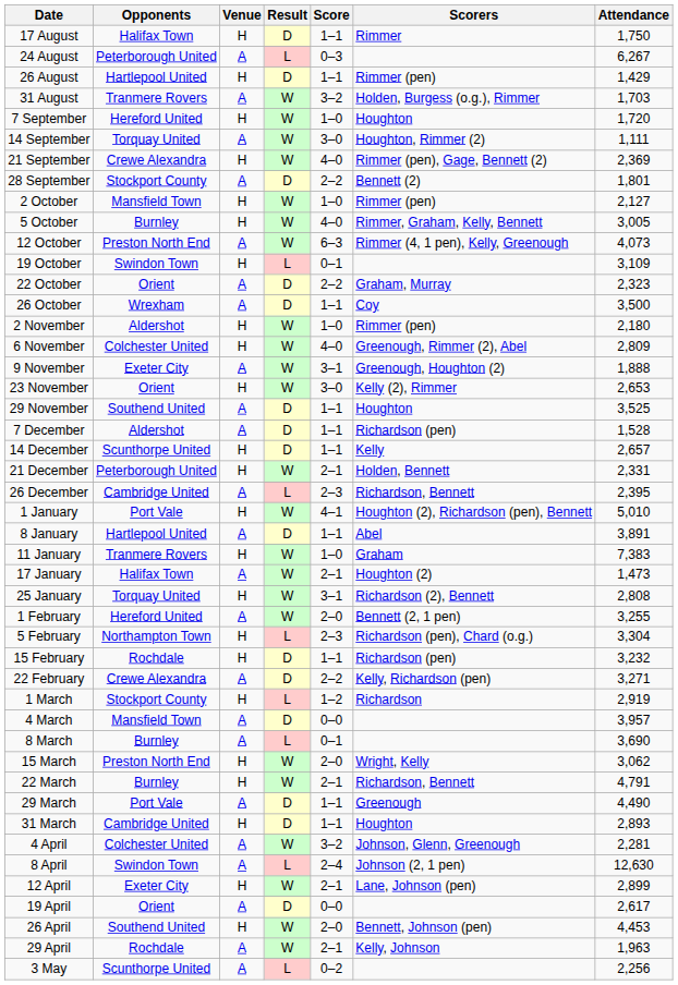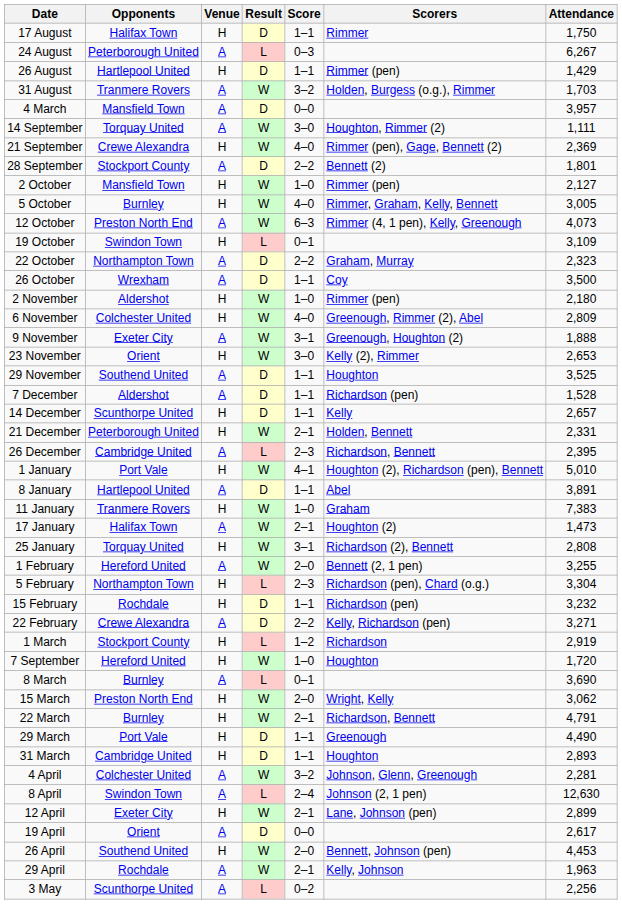rows swapped: 7 September <-> 4 March
22 October | Opponents: Orient -> Northampton Town
29 March | Venue: A -> H
